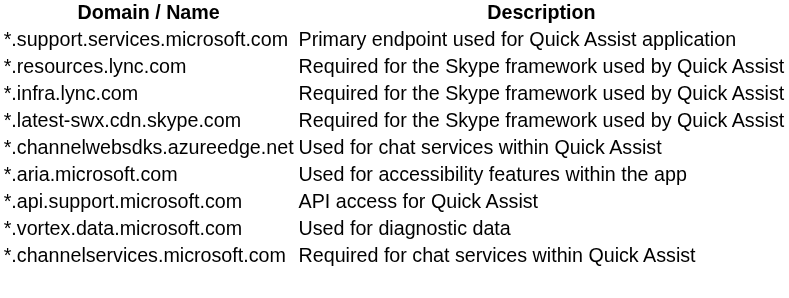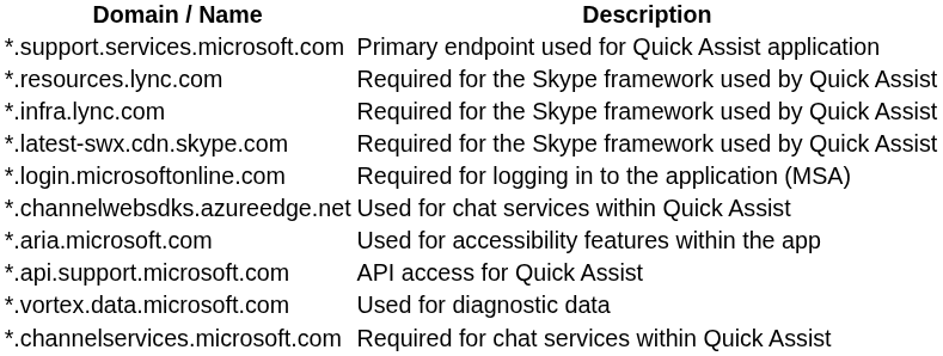+ row: *.login.microsoftonline.com | Required for logging in to the application (MSA)
